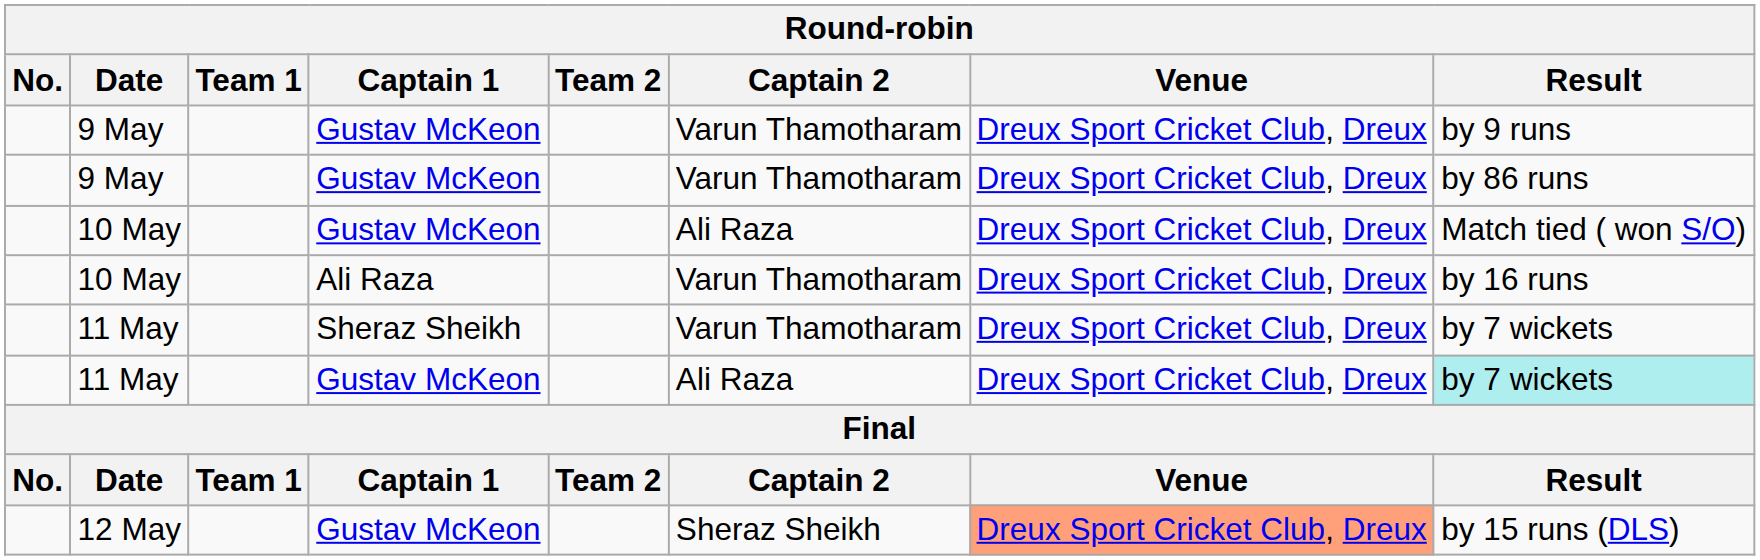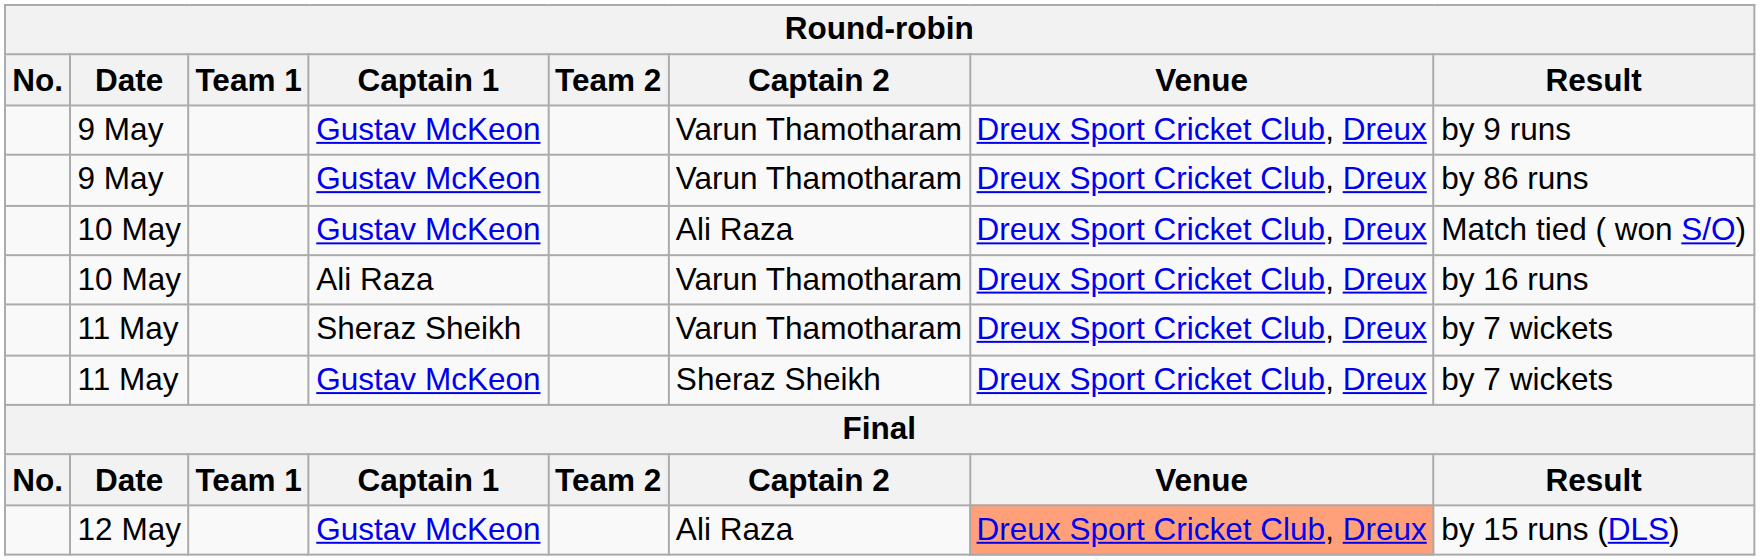11 May / Gustav McKeon | Captain 2: Ali Raza -> Sheraz Sheikh
11 May / Gustav McKeon | Result: paleturquoise background -> no background
12 May | Captain 2: Sheraz Sheikh -> Ali Raza
